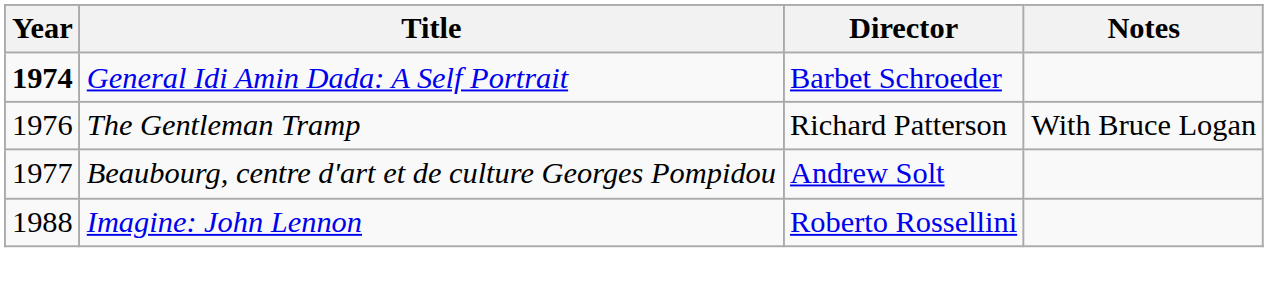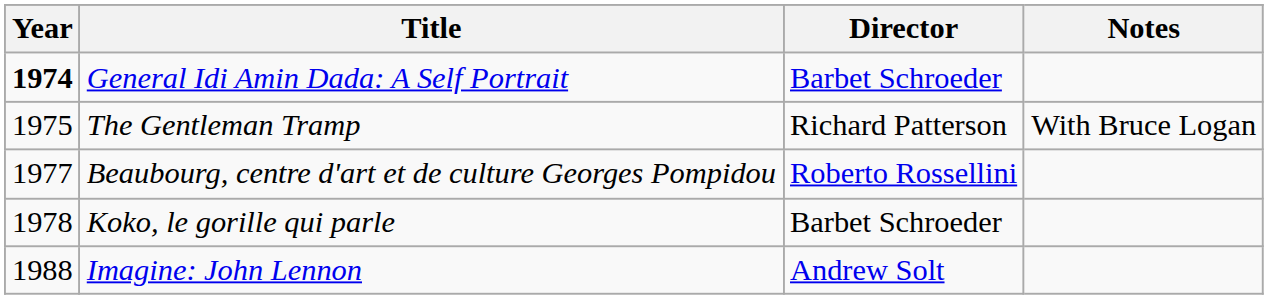The Gentleman Tramp | Year: 1976 -> 1975
Beaubourg, centre d'art et de culture Georges Pompidou | Director: Andrew Solt -> Roberto Rossellini
+ row: 1978 | Koko, le gorille qui parle | Barbet Schroeder
Imagine: John Lennon | Director: Roberto Rossellini -> Andrew Solt
